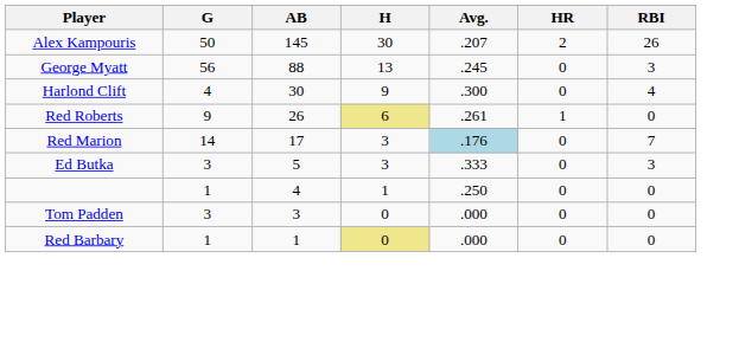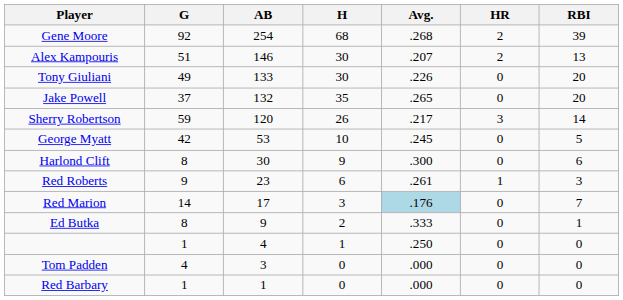+ row: Gene Moore | 92 | 254 | 68 | .268 | 2 | 39
Alex Kampouris | G: 50 -> 51
Alex Kampouris | AB: 145 -> 146
Alex Kampouris | RBI: 26 -> 13
+ row: Tony Giuliani | 49 | 133 | 30 | .226 | 0 | 20
+ row: Jake Powell | 37 | 132 | 35 | .265 | 0 | 20
+ row: Sherry Robertson | 59 | 120 | 26 | .217 | 3 | 14
George Myatt | G: 56 -> 42
George Myatt | AB: 88 -> 53
George Myatt | H: 13 -> 10
George Myatt | RBI: 3 -> 5
Harlond Clift | G: 4 -> 8
Harlond Clift | RBI: 4 -> 6
Red Roberts | AB: 26 -> 23
Red Roberts | H: khaki background -> no background
Red Roberts | RBI: 0 -> 3
Ed Butka | G: 3 -> 8
Ed Butka | AB: 5 -> 9
Ed Butka | H: 3 -> 2
Ed Butka | RBI: 3 -> 1
Tom Padden | G: 3 -> 4
Red Barbary | H: khaki background -> no background
